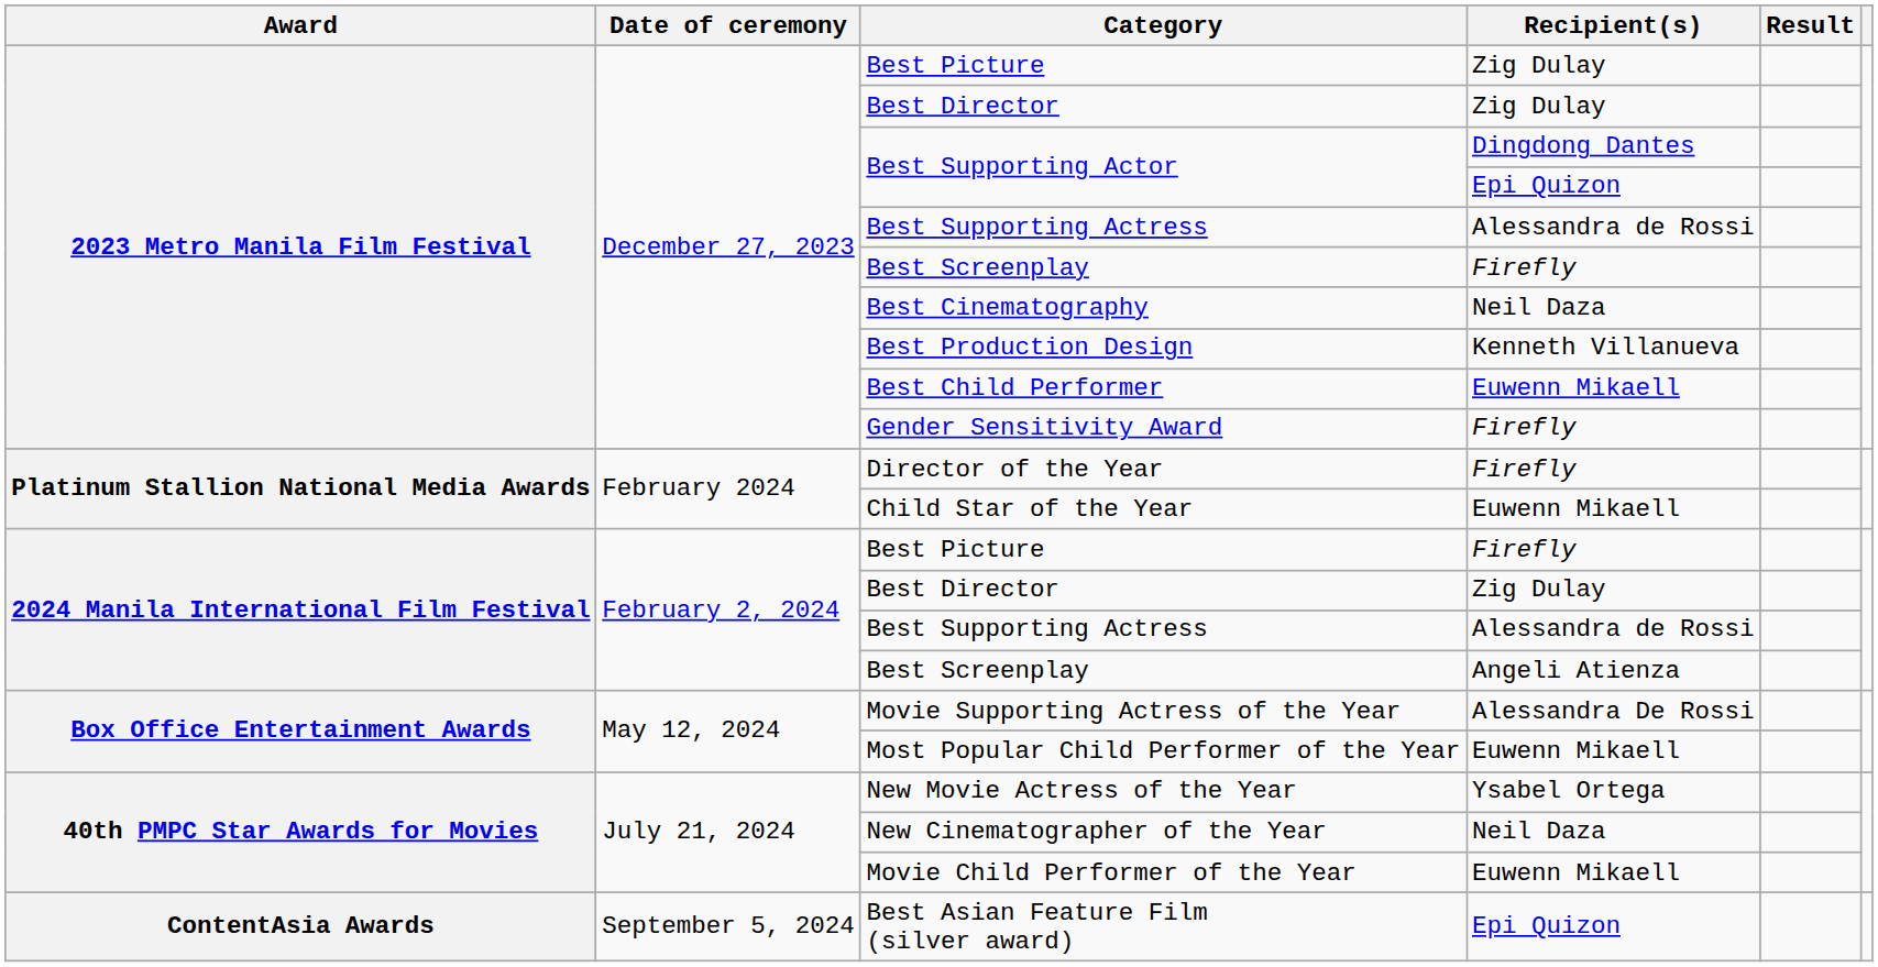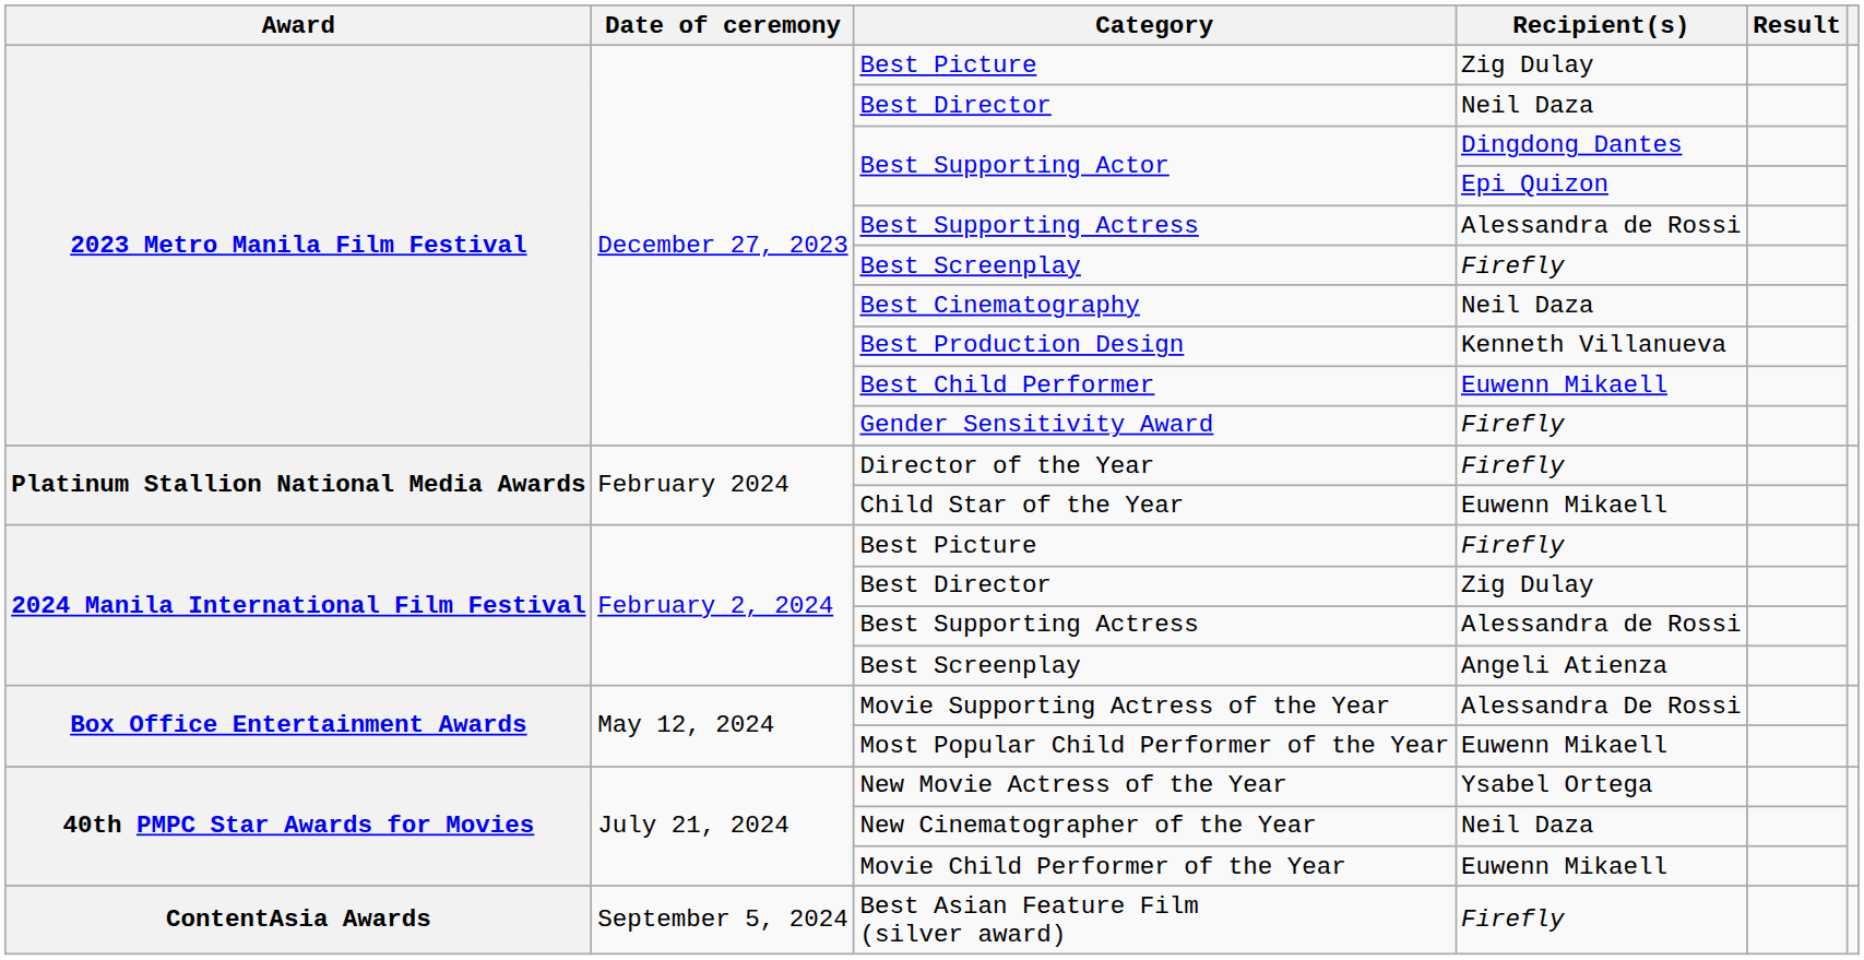2023 Metro Manila Film Festival / Best Director | Recipient(s): Zig Dulay -> Neil Daza
Best Asian Feature Film (silver award) | Recipient(s): Epi Quizon -> Firefly
